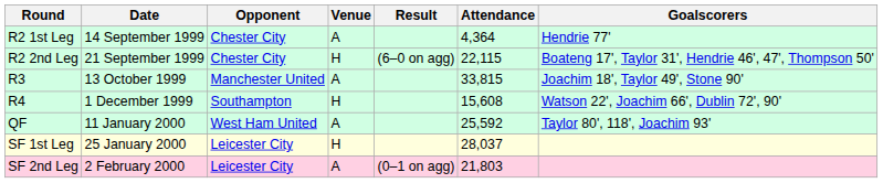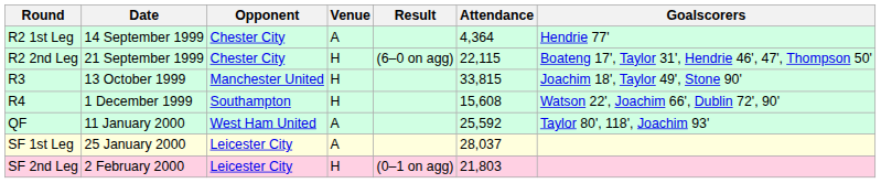R3 | Venue: A -> H
SF 1st Leg | Venue: H -> A
SF 2nd Leg | Venue: A -> H
